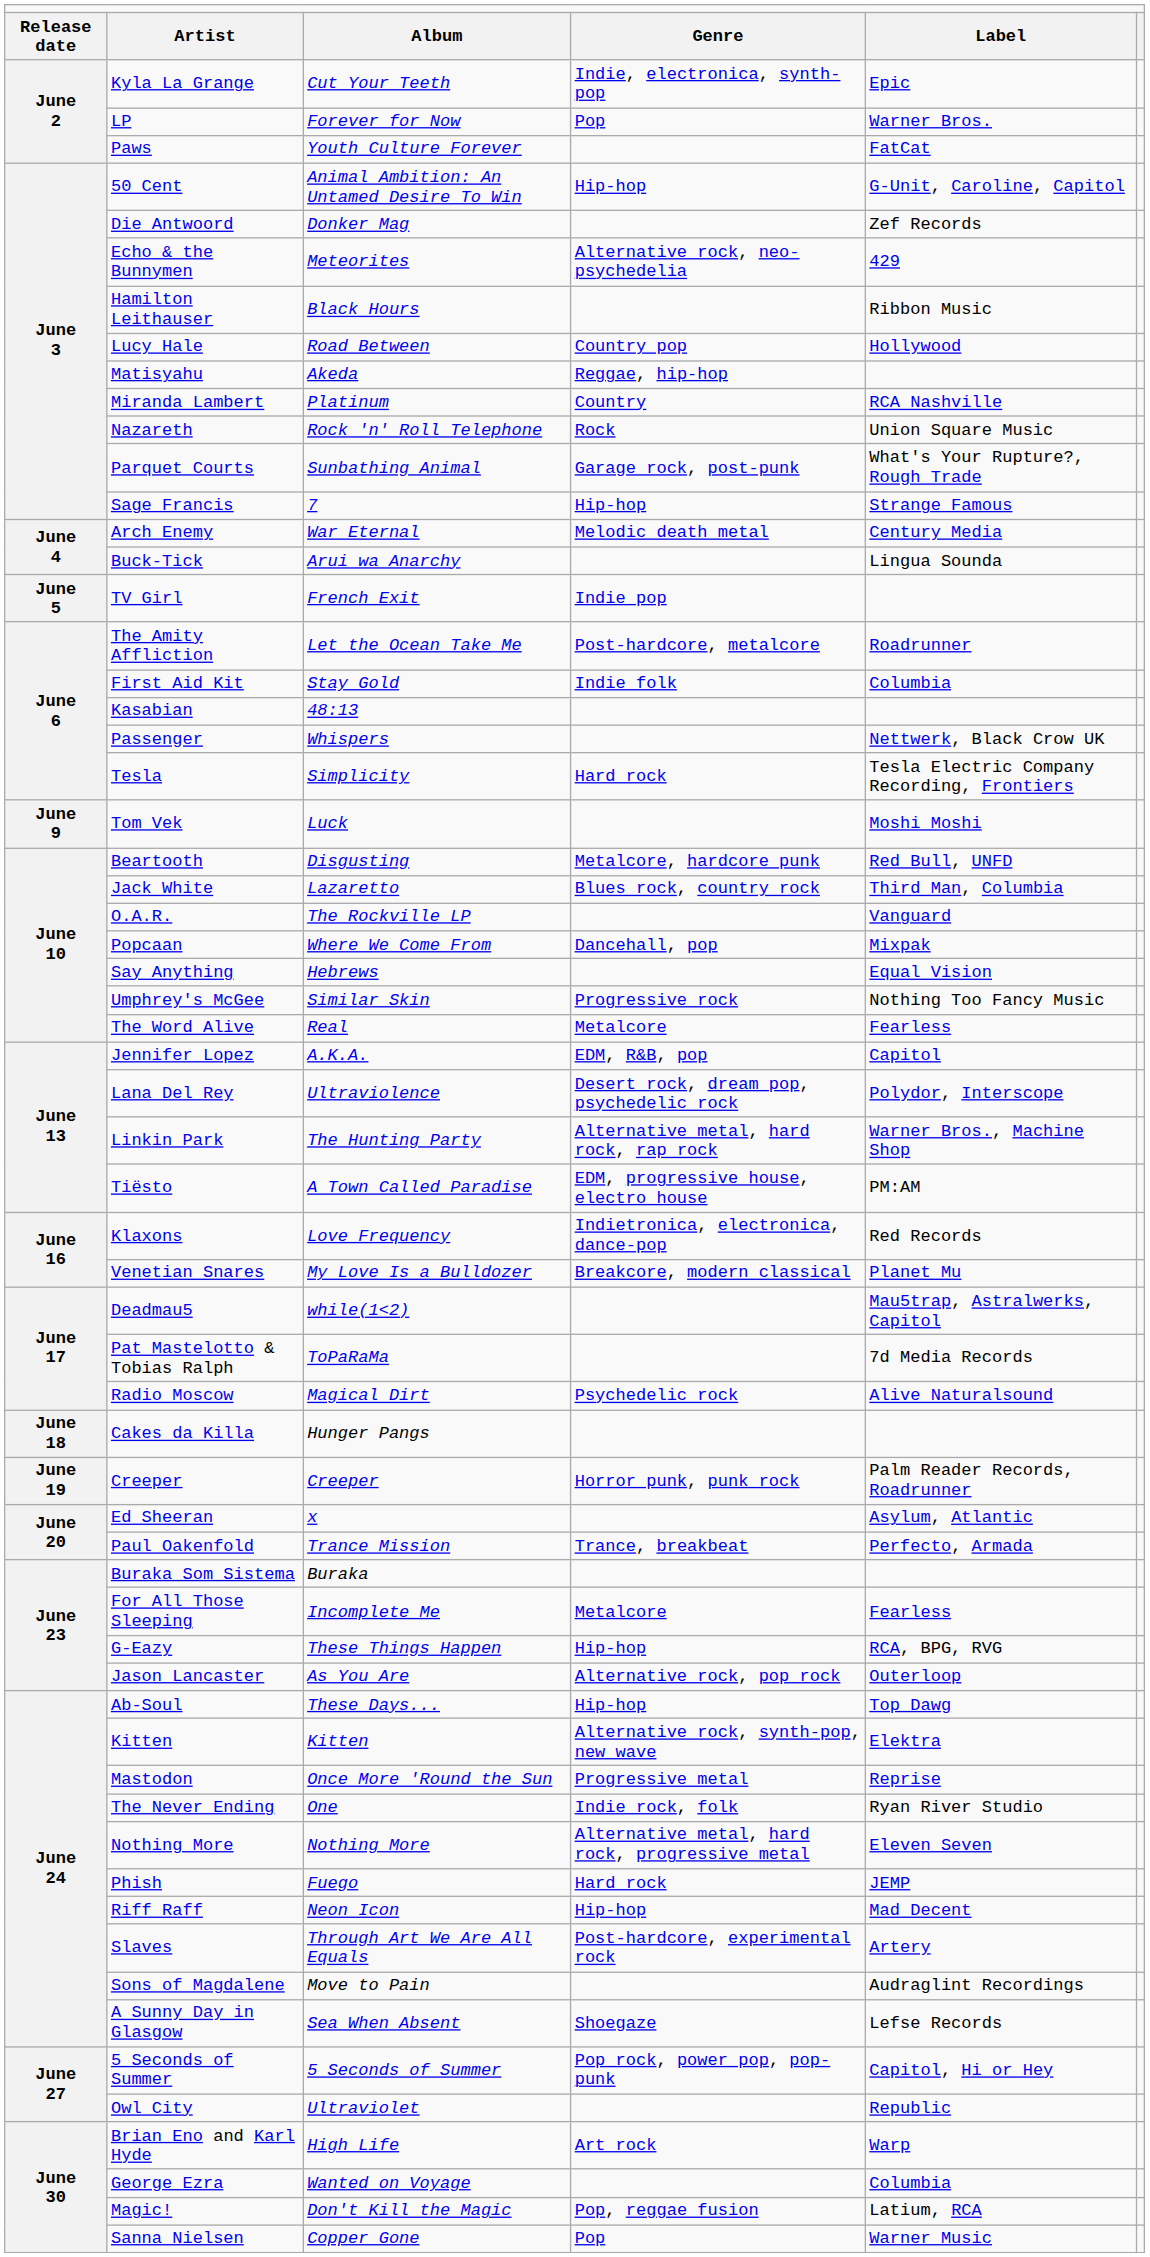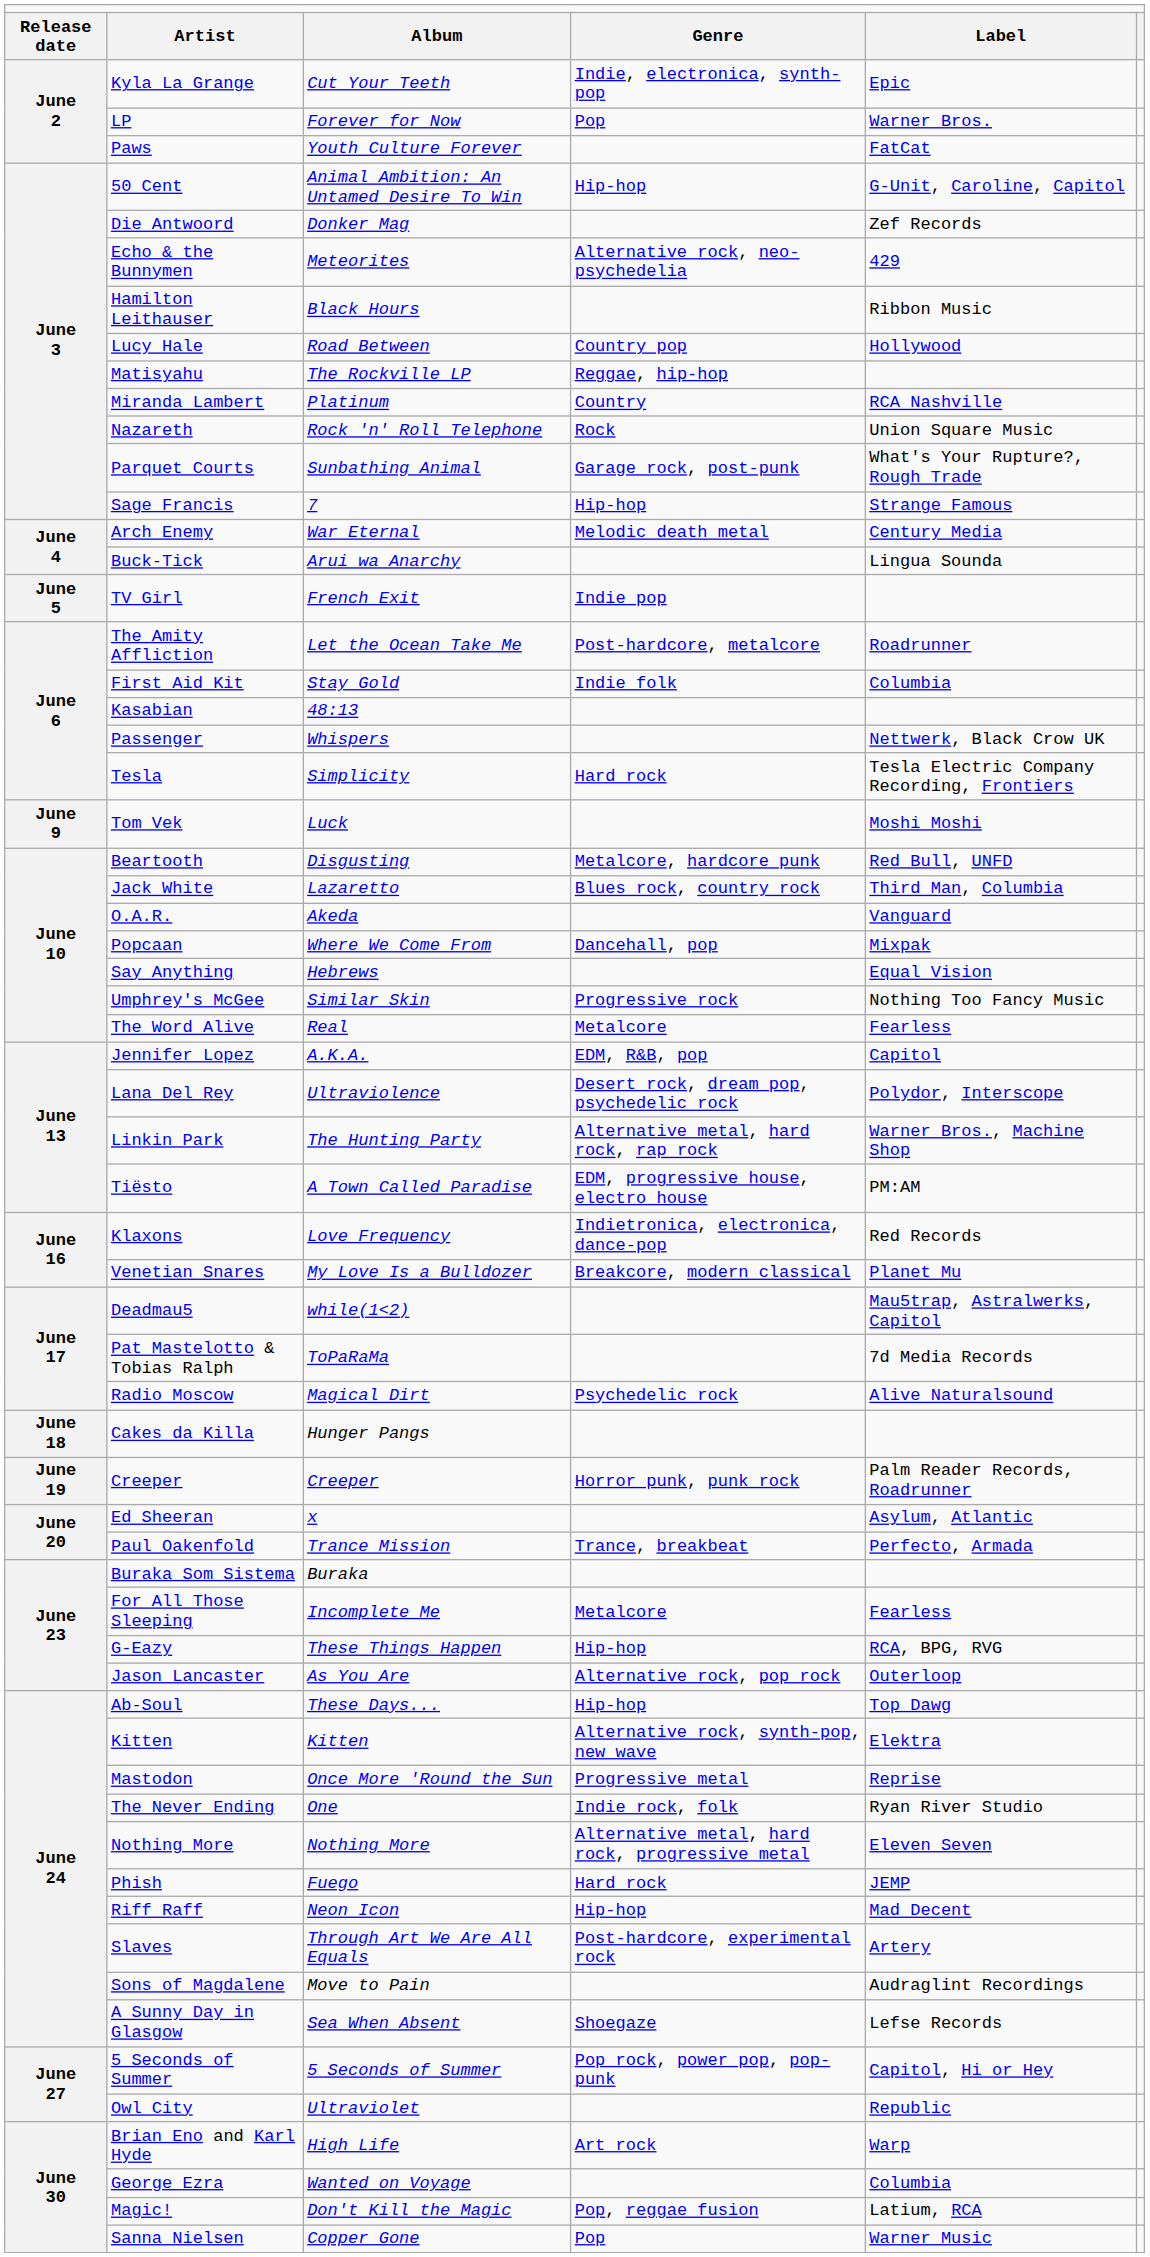Matisyahu | column 3: Akeda -> The Rockville LP
O.A.R. | column 3: The Rockville LP -> Akeda
